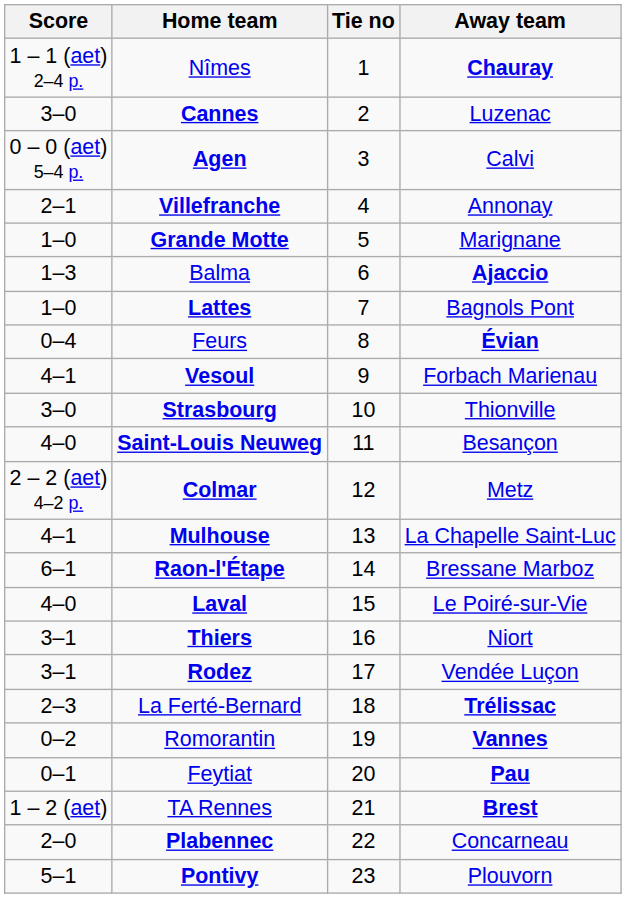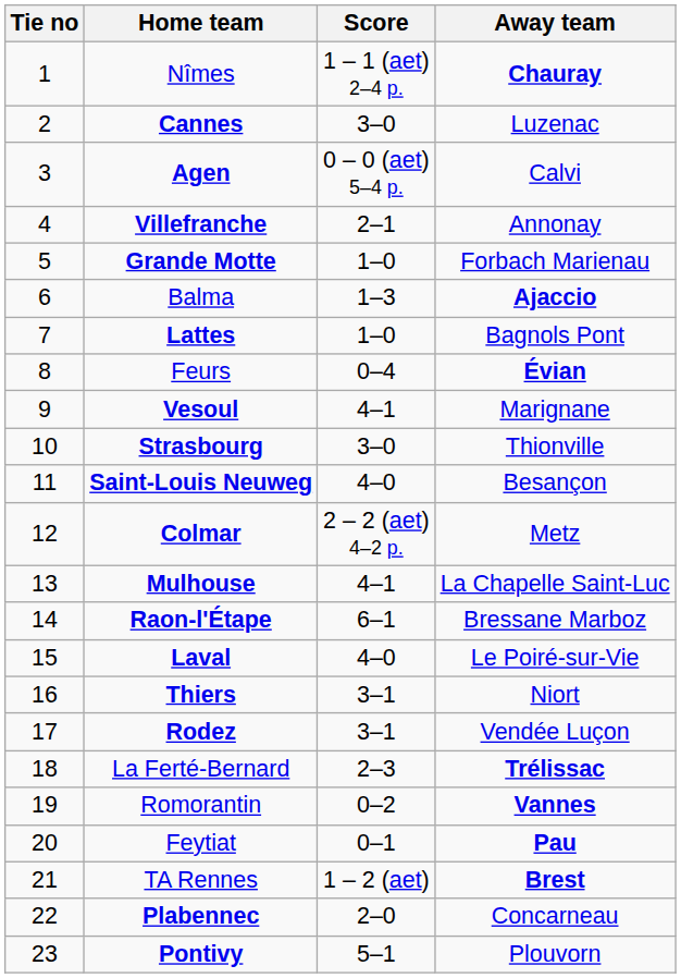columns swapped: Tie no <-> Score
Grande Motte | Away team: Marignane -> Forbach Marienau
Vesoul | Away team: Forbach Marienau -> Marignane
